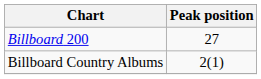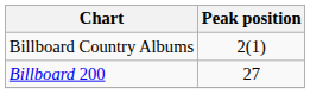rows swapped: Billboard Country Albums <-> Billboard 200
